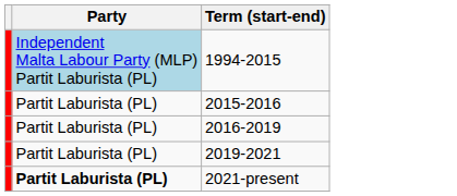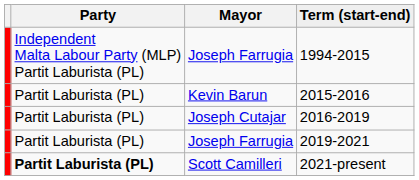+ column: Mayor | Joseph Farrugia | Kevin Barun | Joseph Cutajar | Joseph Farrugia | Scott Camilleri
1994-2015 | Party: lightblue background -> no background
